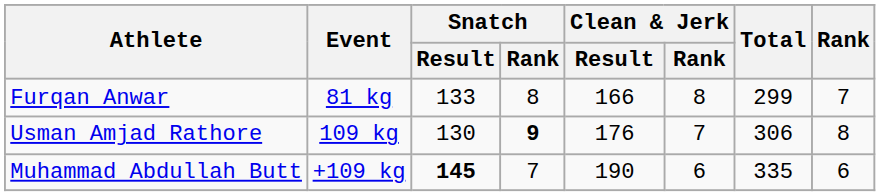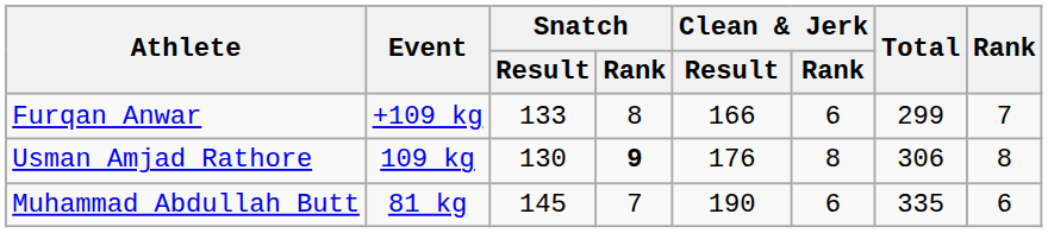Furqan Anwar | Event: 81 kg -> +109 kg
Furqan Anwar | Clean & Jerk / Rank: 8 -> 6
Usman Amjad Rathore | Clean & Jerk / Rank: 7 -> 8
Muhammad Abdullah Butt | Event: +109 kg -> 81 kg
Muhammad Abdullah Butt | Snatch / Result: bold -> normal
